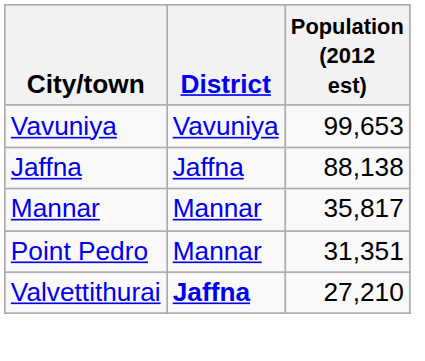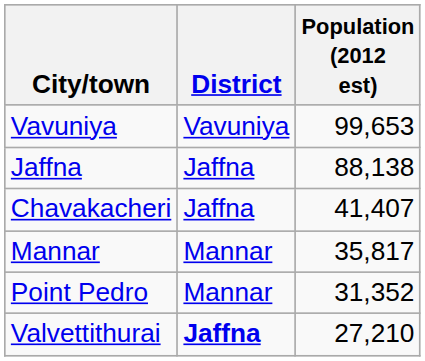+ row: Chavakacheri | Jaffna | 41,407
Point Pedro | Population (2012 est): 31,351 -> 31,352
